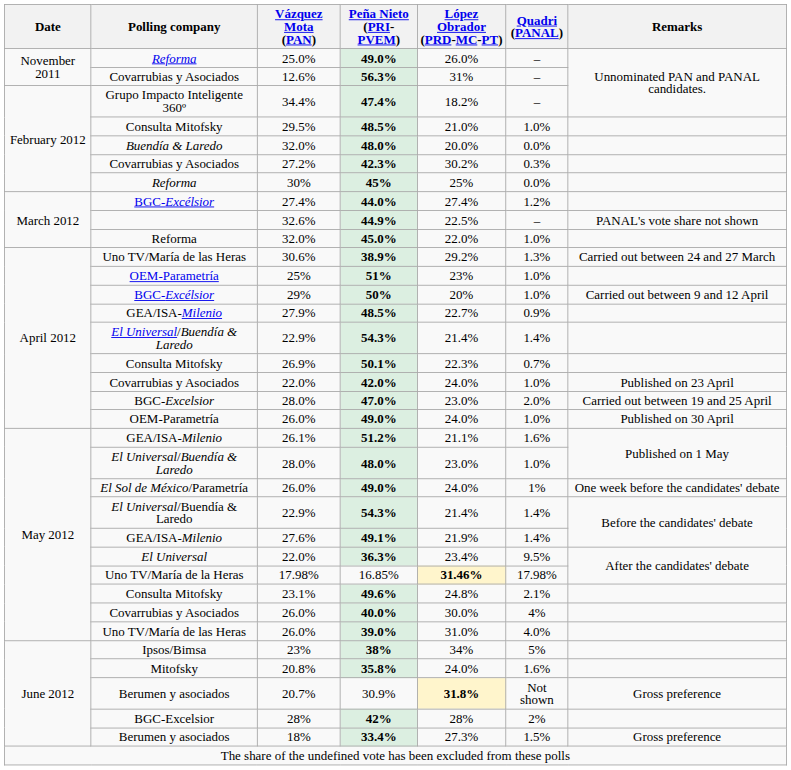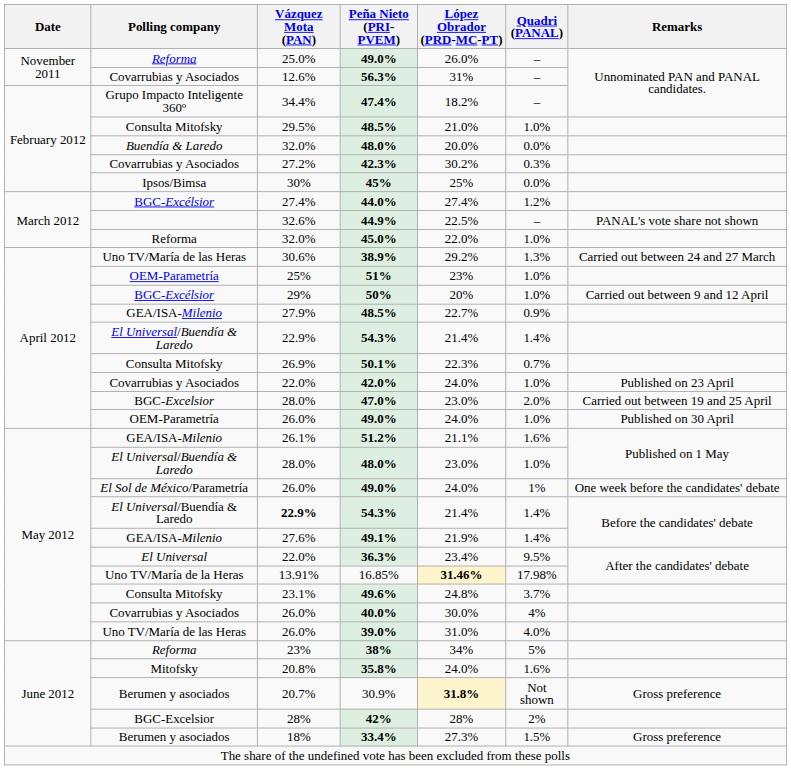45% | Polling company: Reforma -> Ipsos/Bimsa
May 2012 / 54.3% | Vázquez Mota (PAN): normal -> bold
16.85% | Vázquez Mota (PAN): 17.98% -> 13.91%
49.6% | Quadri (PANAL): 2.1% -> 3.7%
38% | Polling company: Ipsos/Bimsa -> Reforma
